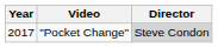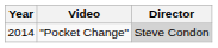"Pocket Change" | Year: 2017 -> 2014
